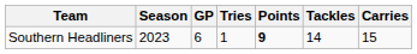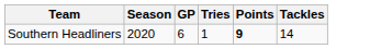- column: Carries | 15
Southern Headliners | Season: 2023 -> 2020
